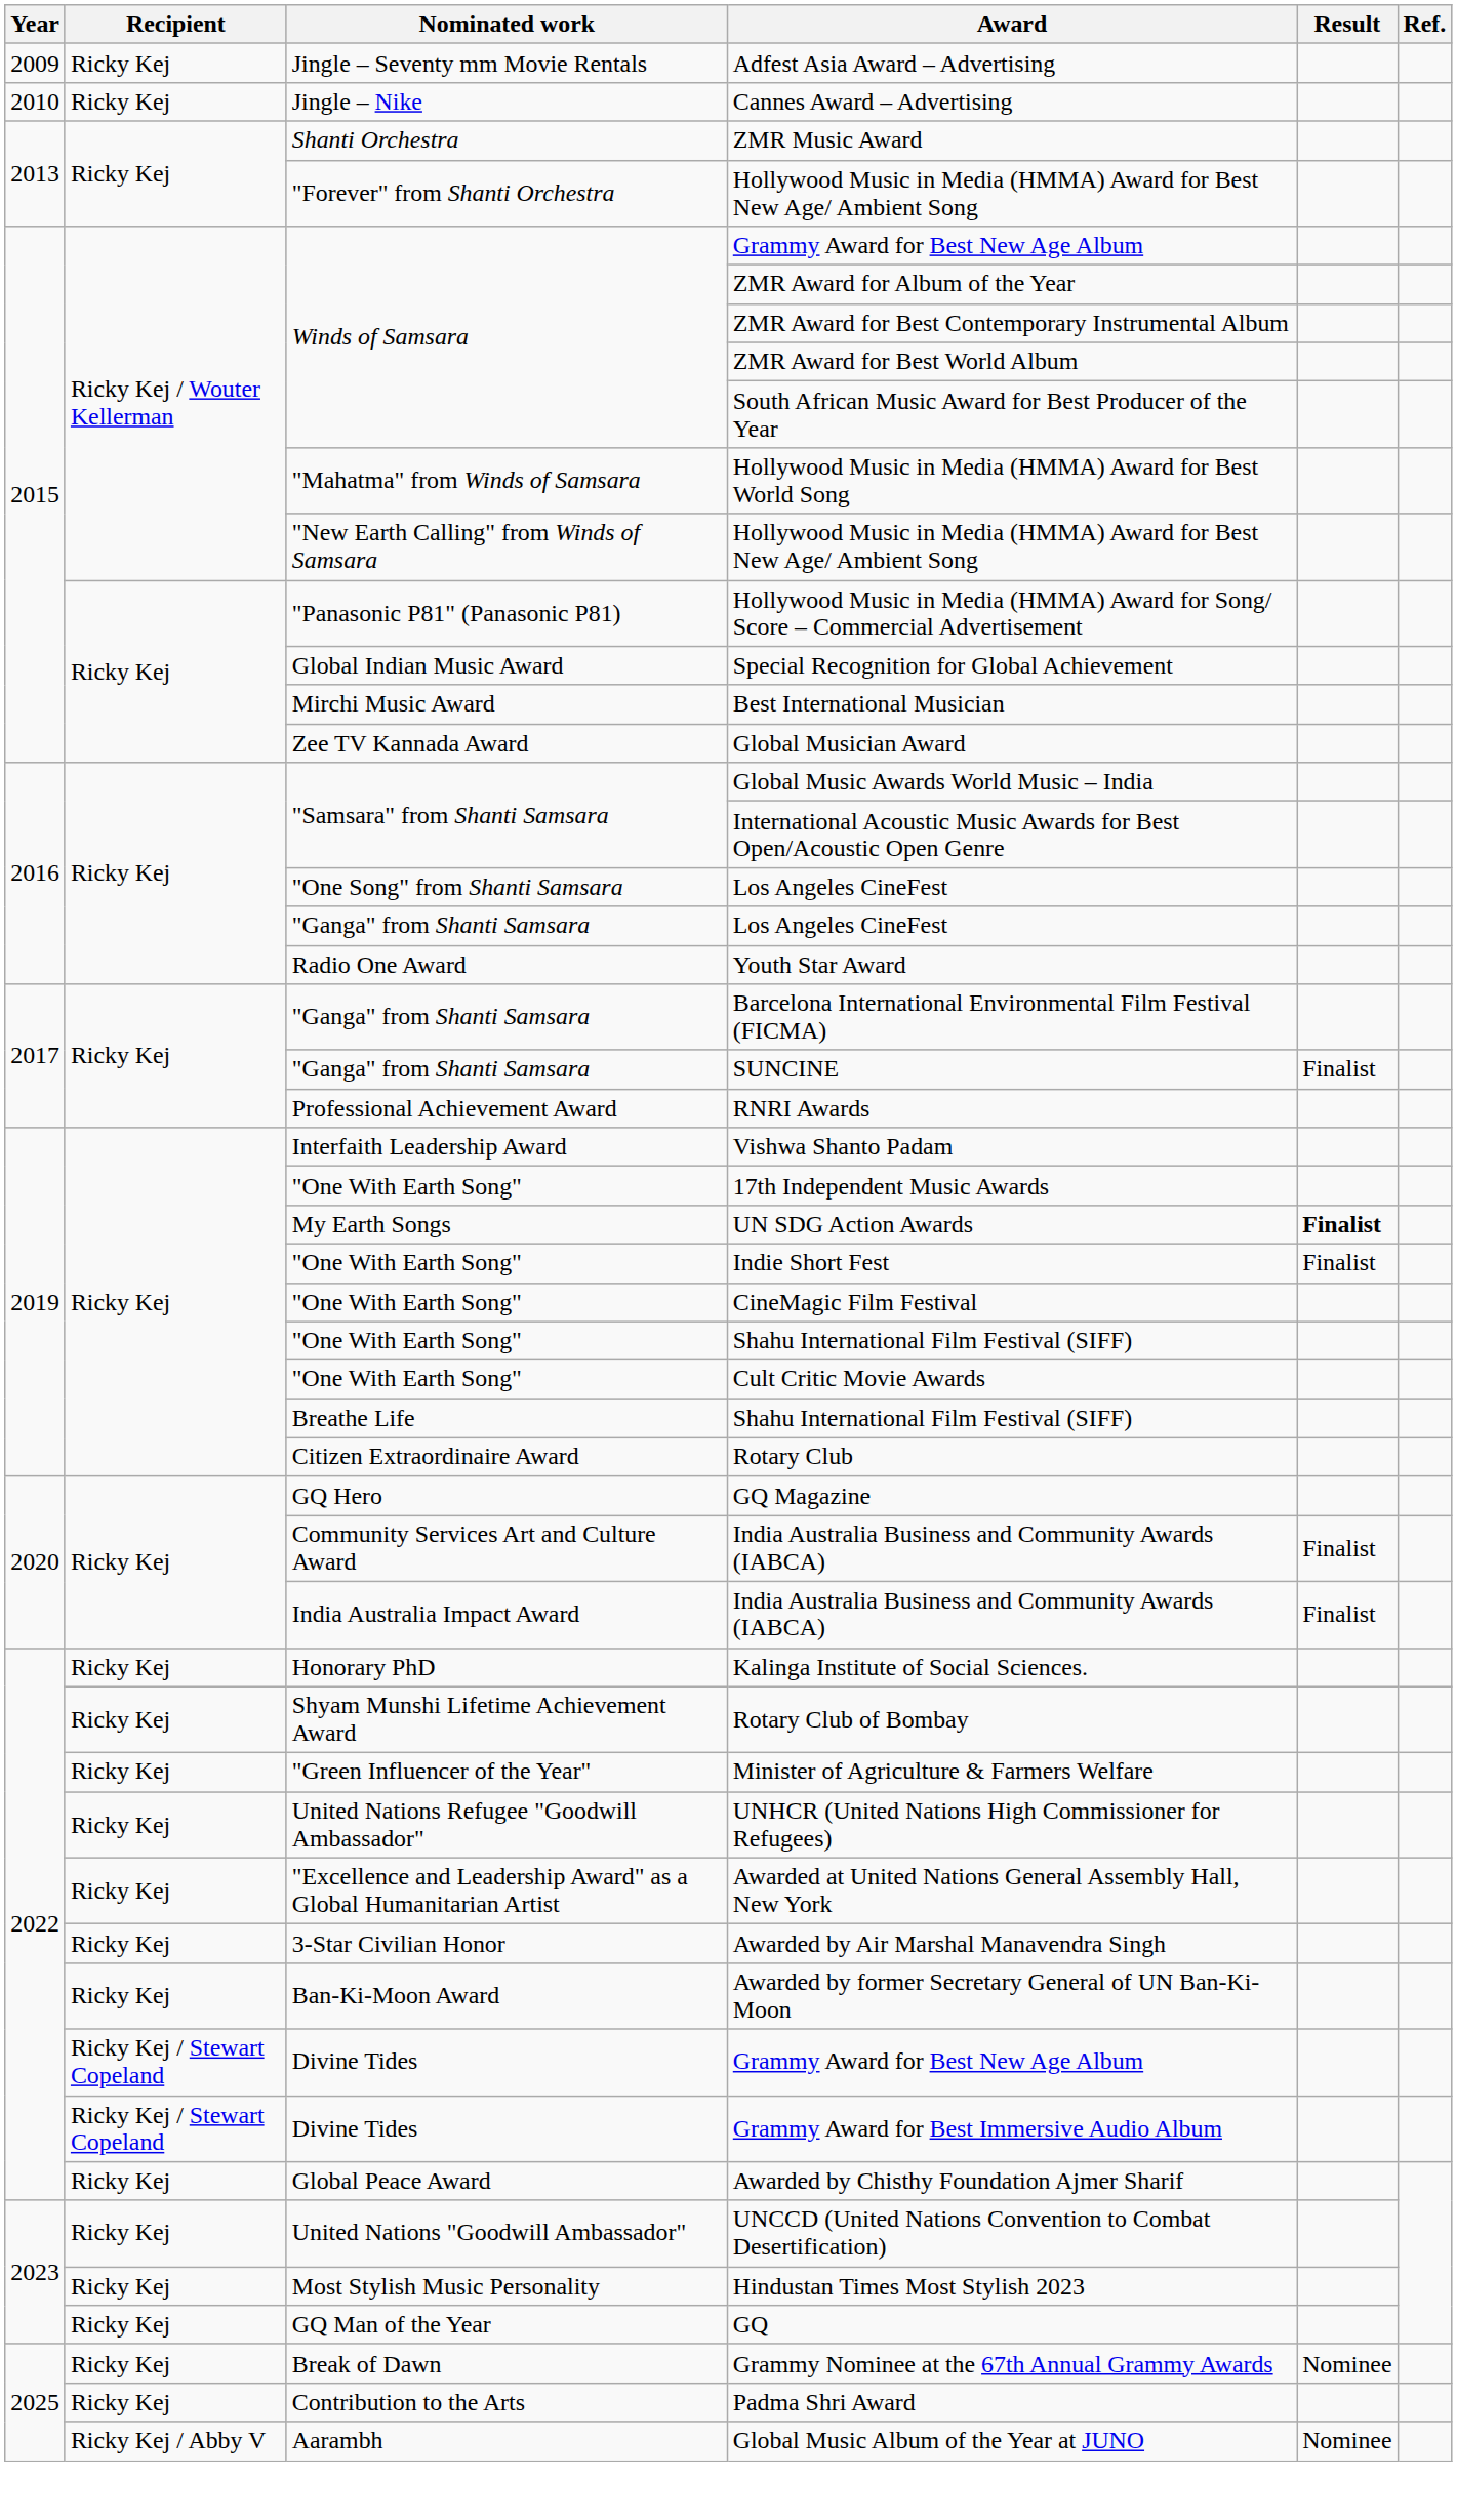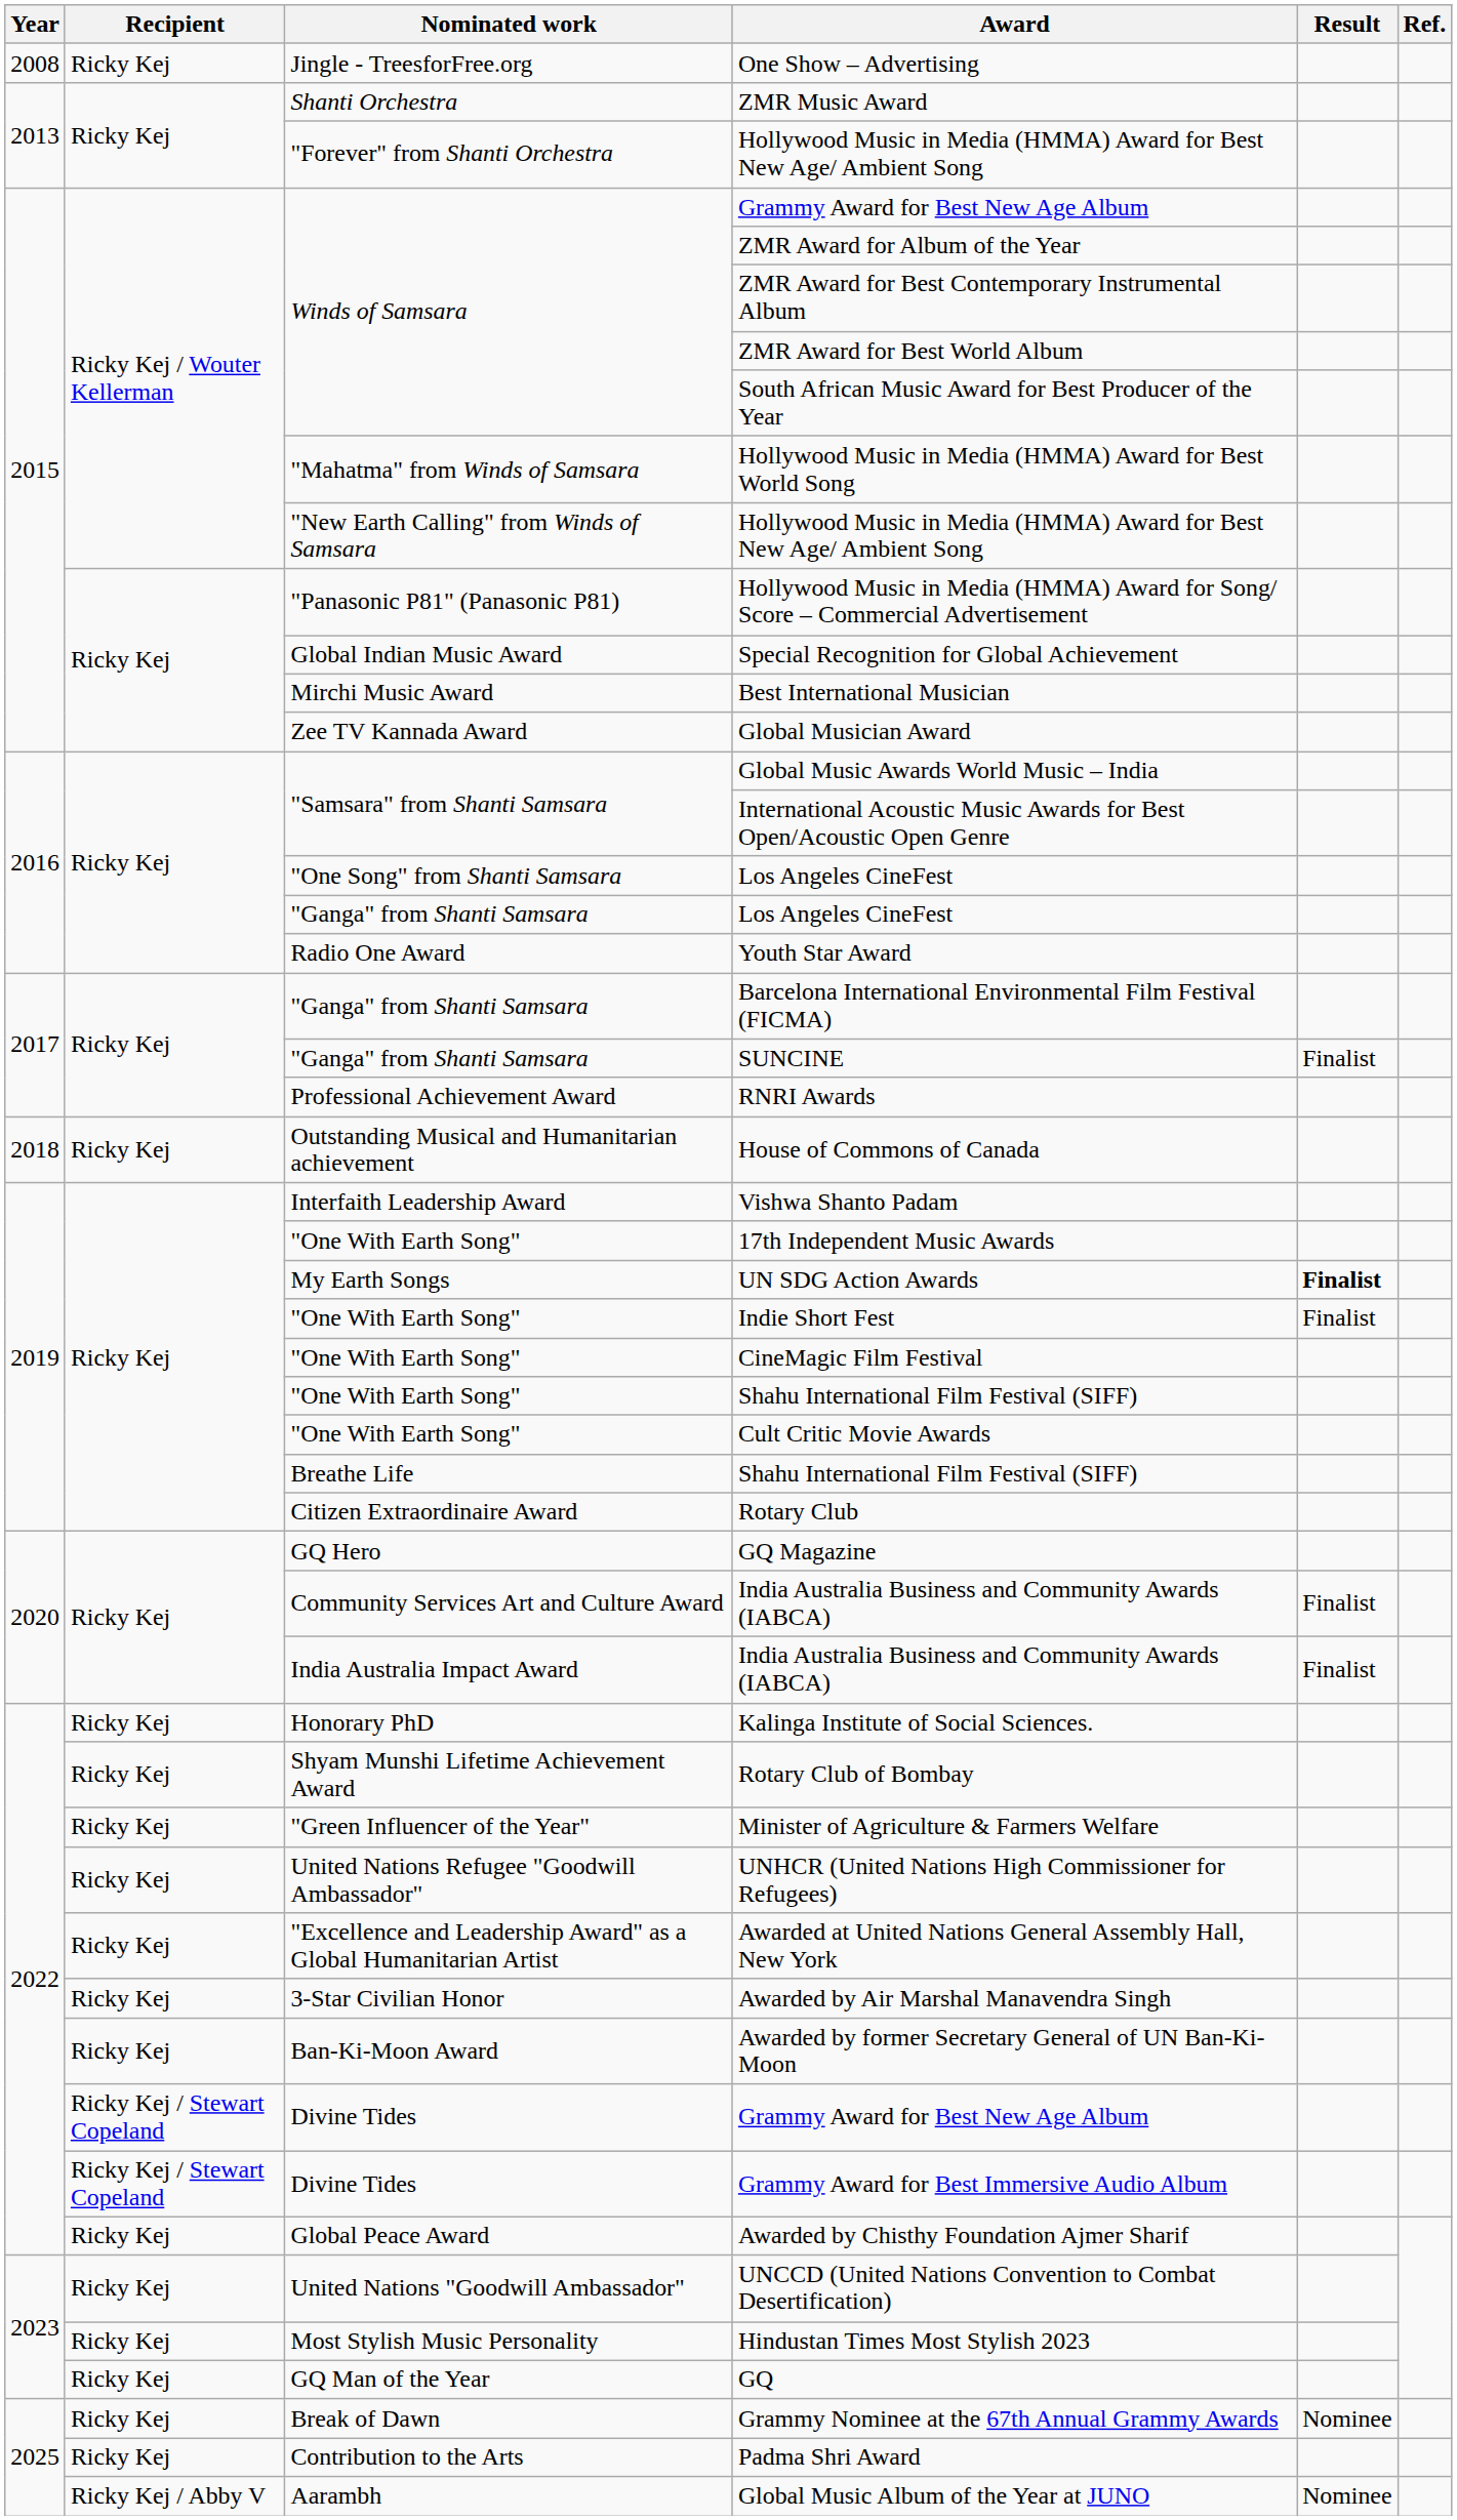+ row: 2008 | Ricky Kej | Jingle - TreesforFree.org | One Show – Advertising
- row: 2009 | Ricky Kej | Jingle – Seventy mm Movie Rentals | Adfest Asia Award – Advertising
- row: 2010 | Ricky Kej | Jingle – Nike | Cannes Award – Advertising
+ row: 2018 | Ricky Kej | Outstanding Musical and Humanitarian achievement | House of Commons of Canada
